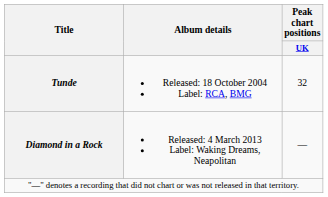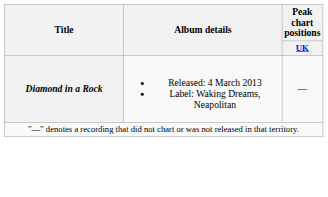- row: Tunde | Released: 18 October 2004 Label: RCA, BMG | 32
